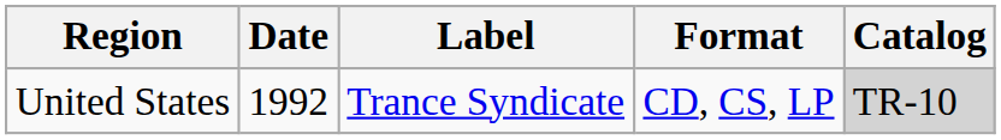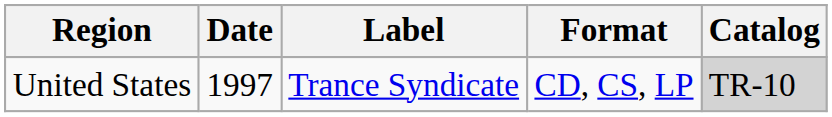United States | Date: 1992 -> 1997
